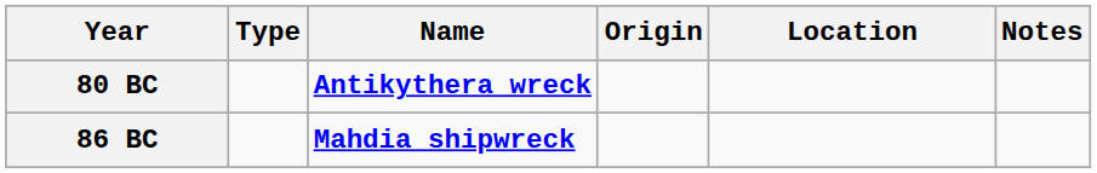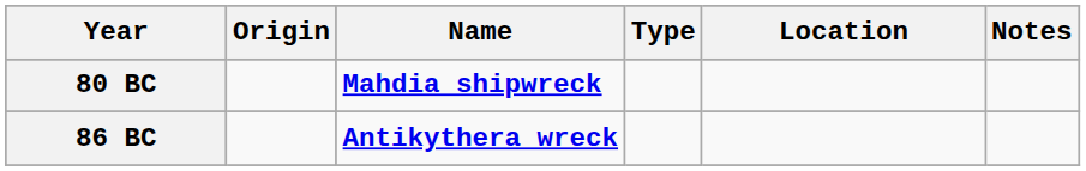columns swapped: Origin <-> Type
80 BC | Name: Antikythera wreck -> Mahdia shipwreck
86 BC | Name: Mahdia shipwreck -> Antikythera wreck
